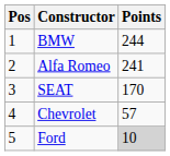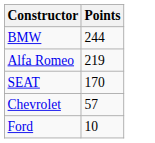- column: Pos | 1 | 2 | 3 | 4 | 5
Alfa Romeo | Points: 241 -> 219
Ford | Points: lightgrey background -> no background
